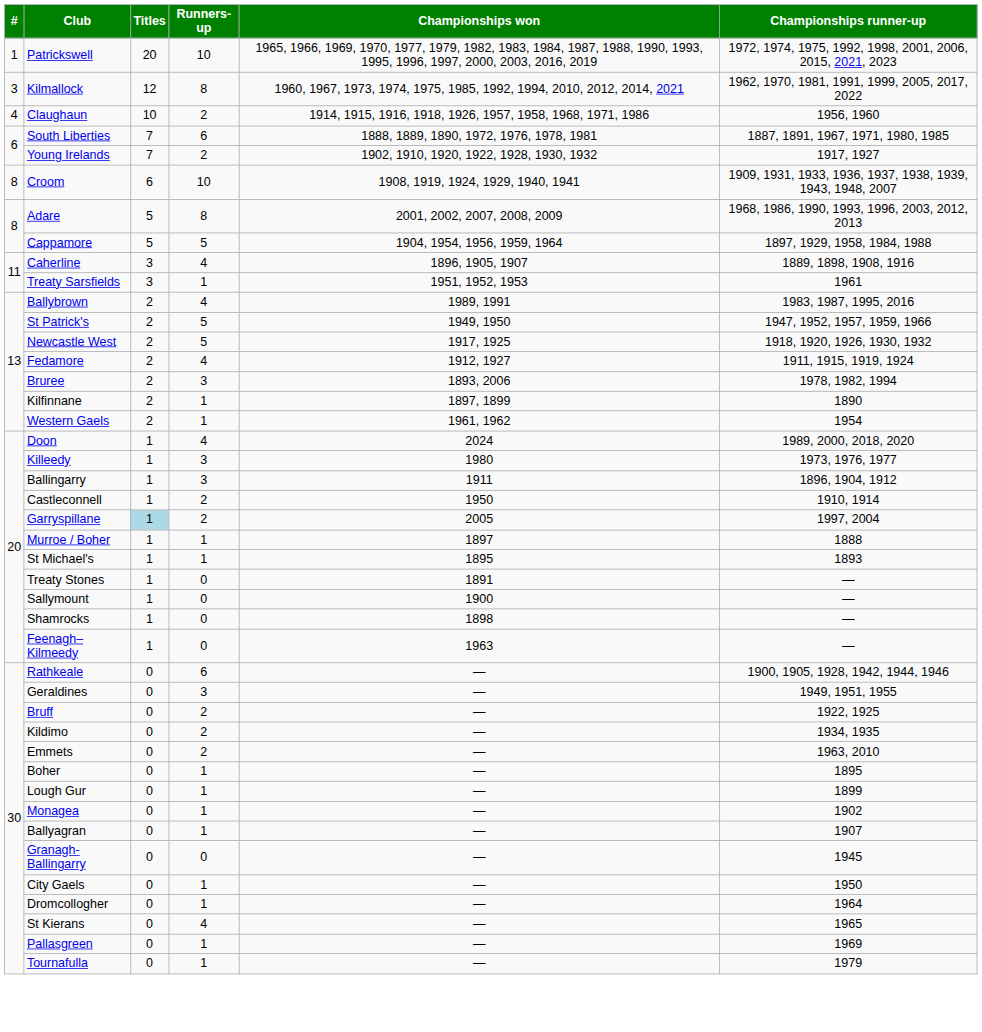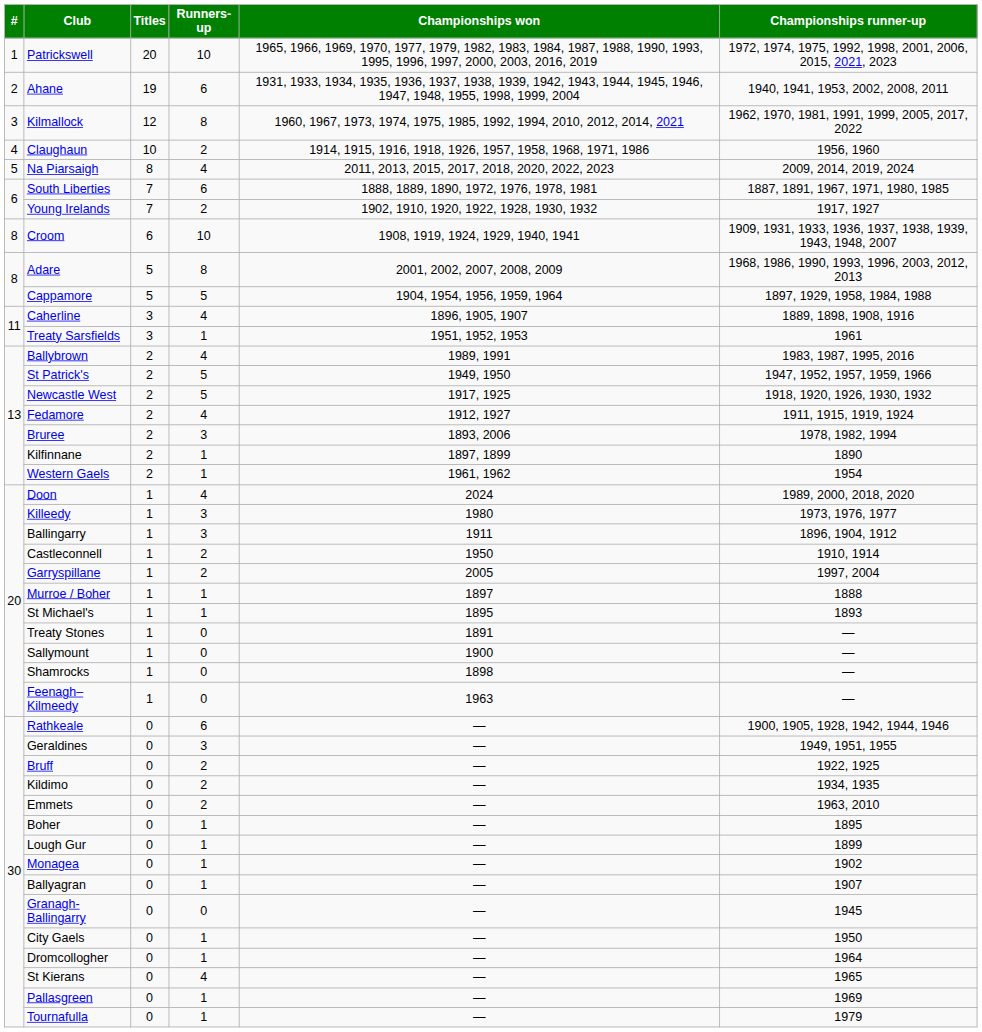+ row: 2 | Ahane | 19 | 6 | 1931, 1933, 1934, 1935, 1936, 1937, 1938, 1939, 1942, 1943, 1944, 1945, 1946, 1947, 1948, 1955, 1998, 1999, 2004 | 1940, 1941, 1953, 2002, 2008, 2011
+ row: 5 | Na Piarsaigh | 8 | 4 | 2011, 2013, 2015, 2017, 2018, 2020, 2022, 2023 | 2009, 2014, 2019, 2024
Garryspillane | Titles: lightblue background -> no background
